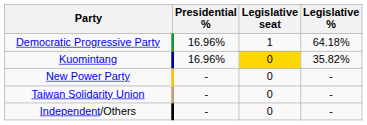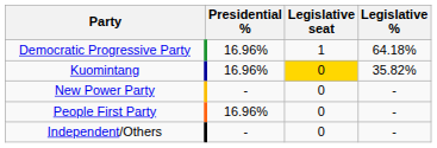- row: Taiwan Solidarity Union | - | 0 | -
+ row: People First Party | 16.96% | 0 | -
